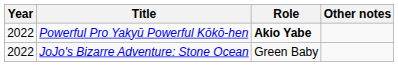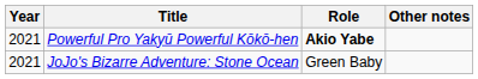Powerful Pro Yakyū Powerful Kōkō-hen | Year: 2022 -> 2021
JoJo's Bizarre Adventure: Stone Ocean | Year: 2022 -> 2021
